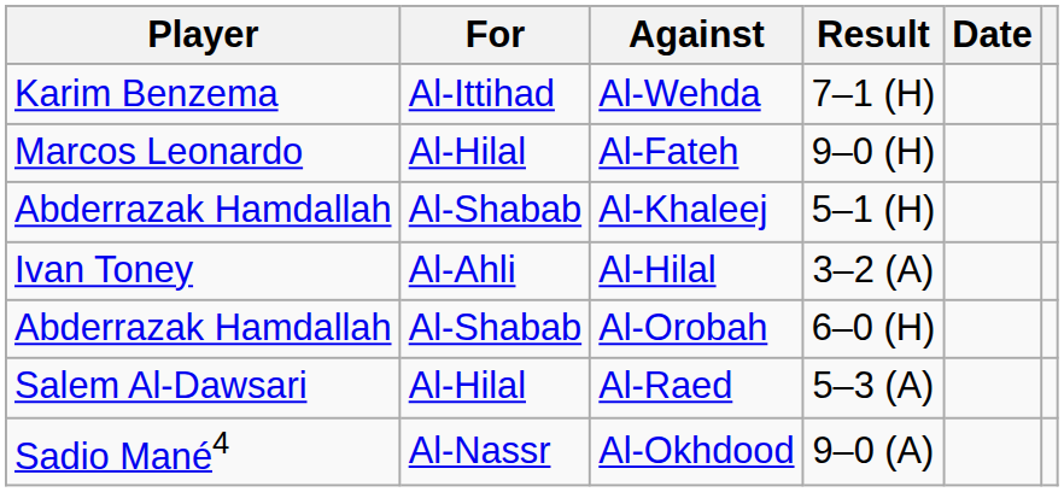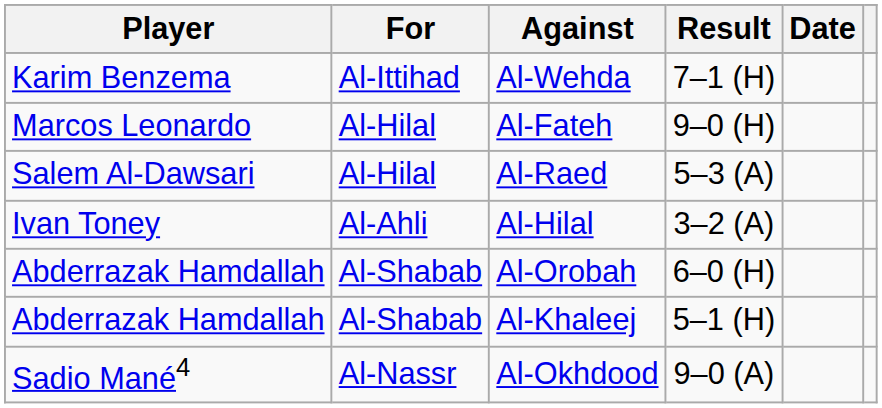rows swapped: Al-Khaleej <-> Al-Raed
